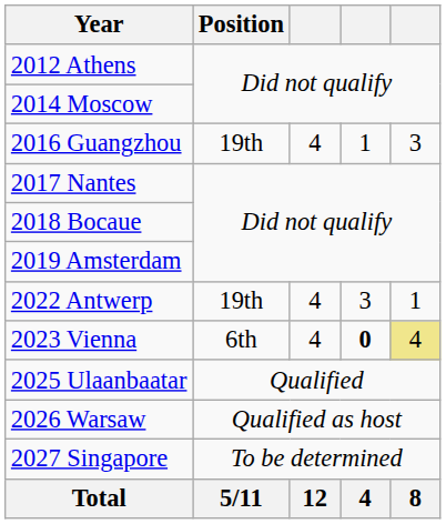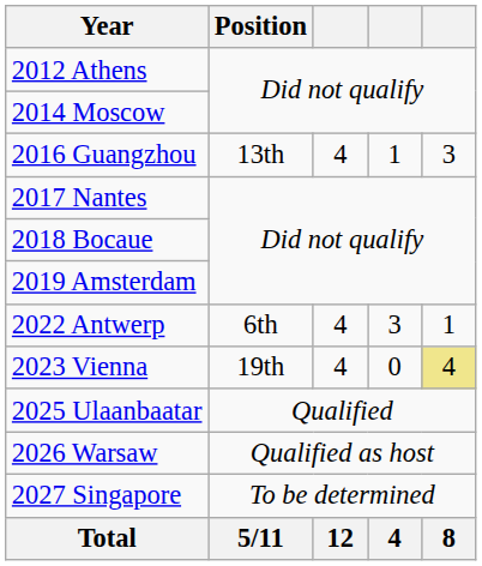2016 Guangzhou | Position: 19th -> 13th
2022 Antwerp | Position: 19th -> 6th
2023 Vienna | Position: 6th -> 19th
2023 Vienna | column 4: bold -> normal
